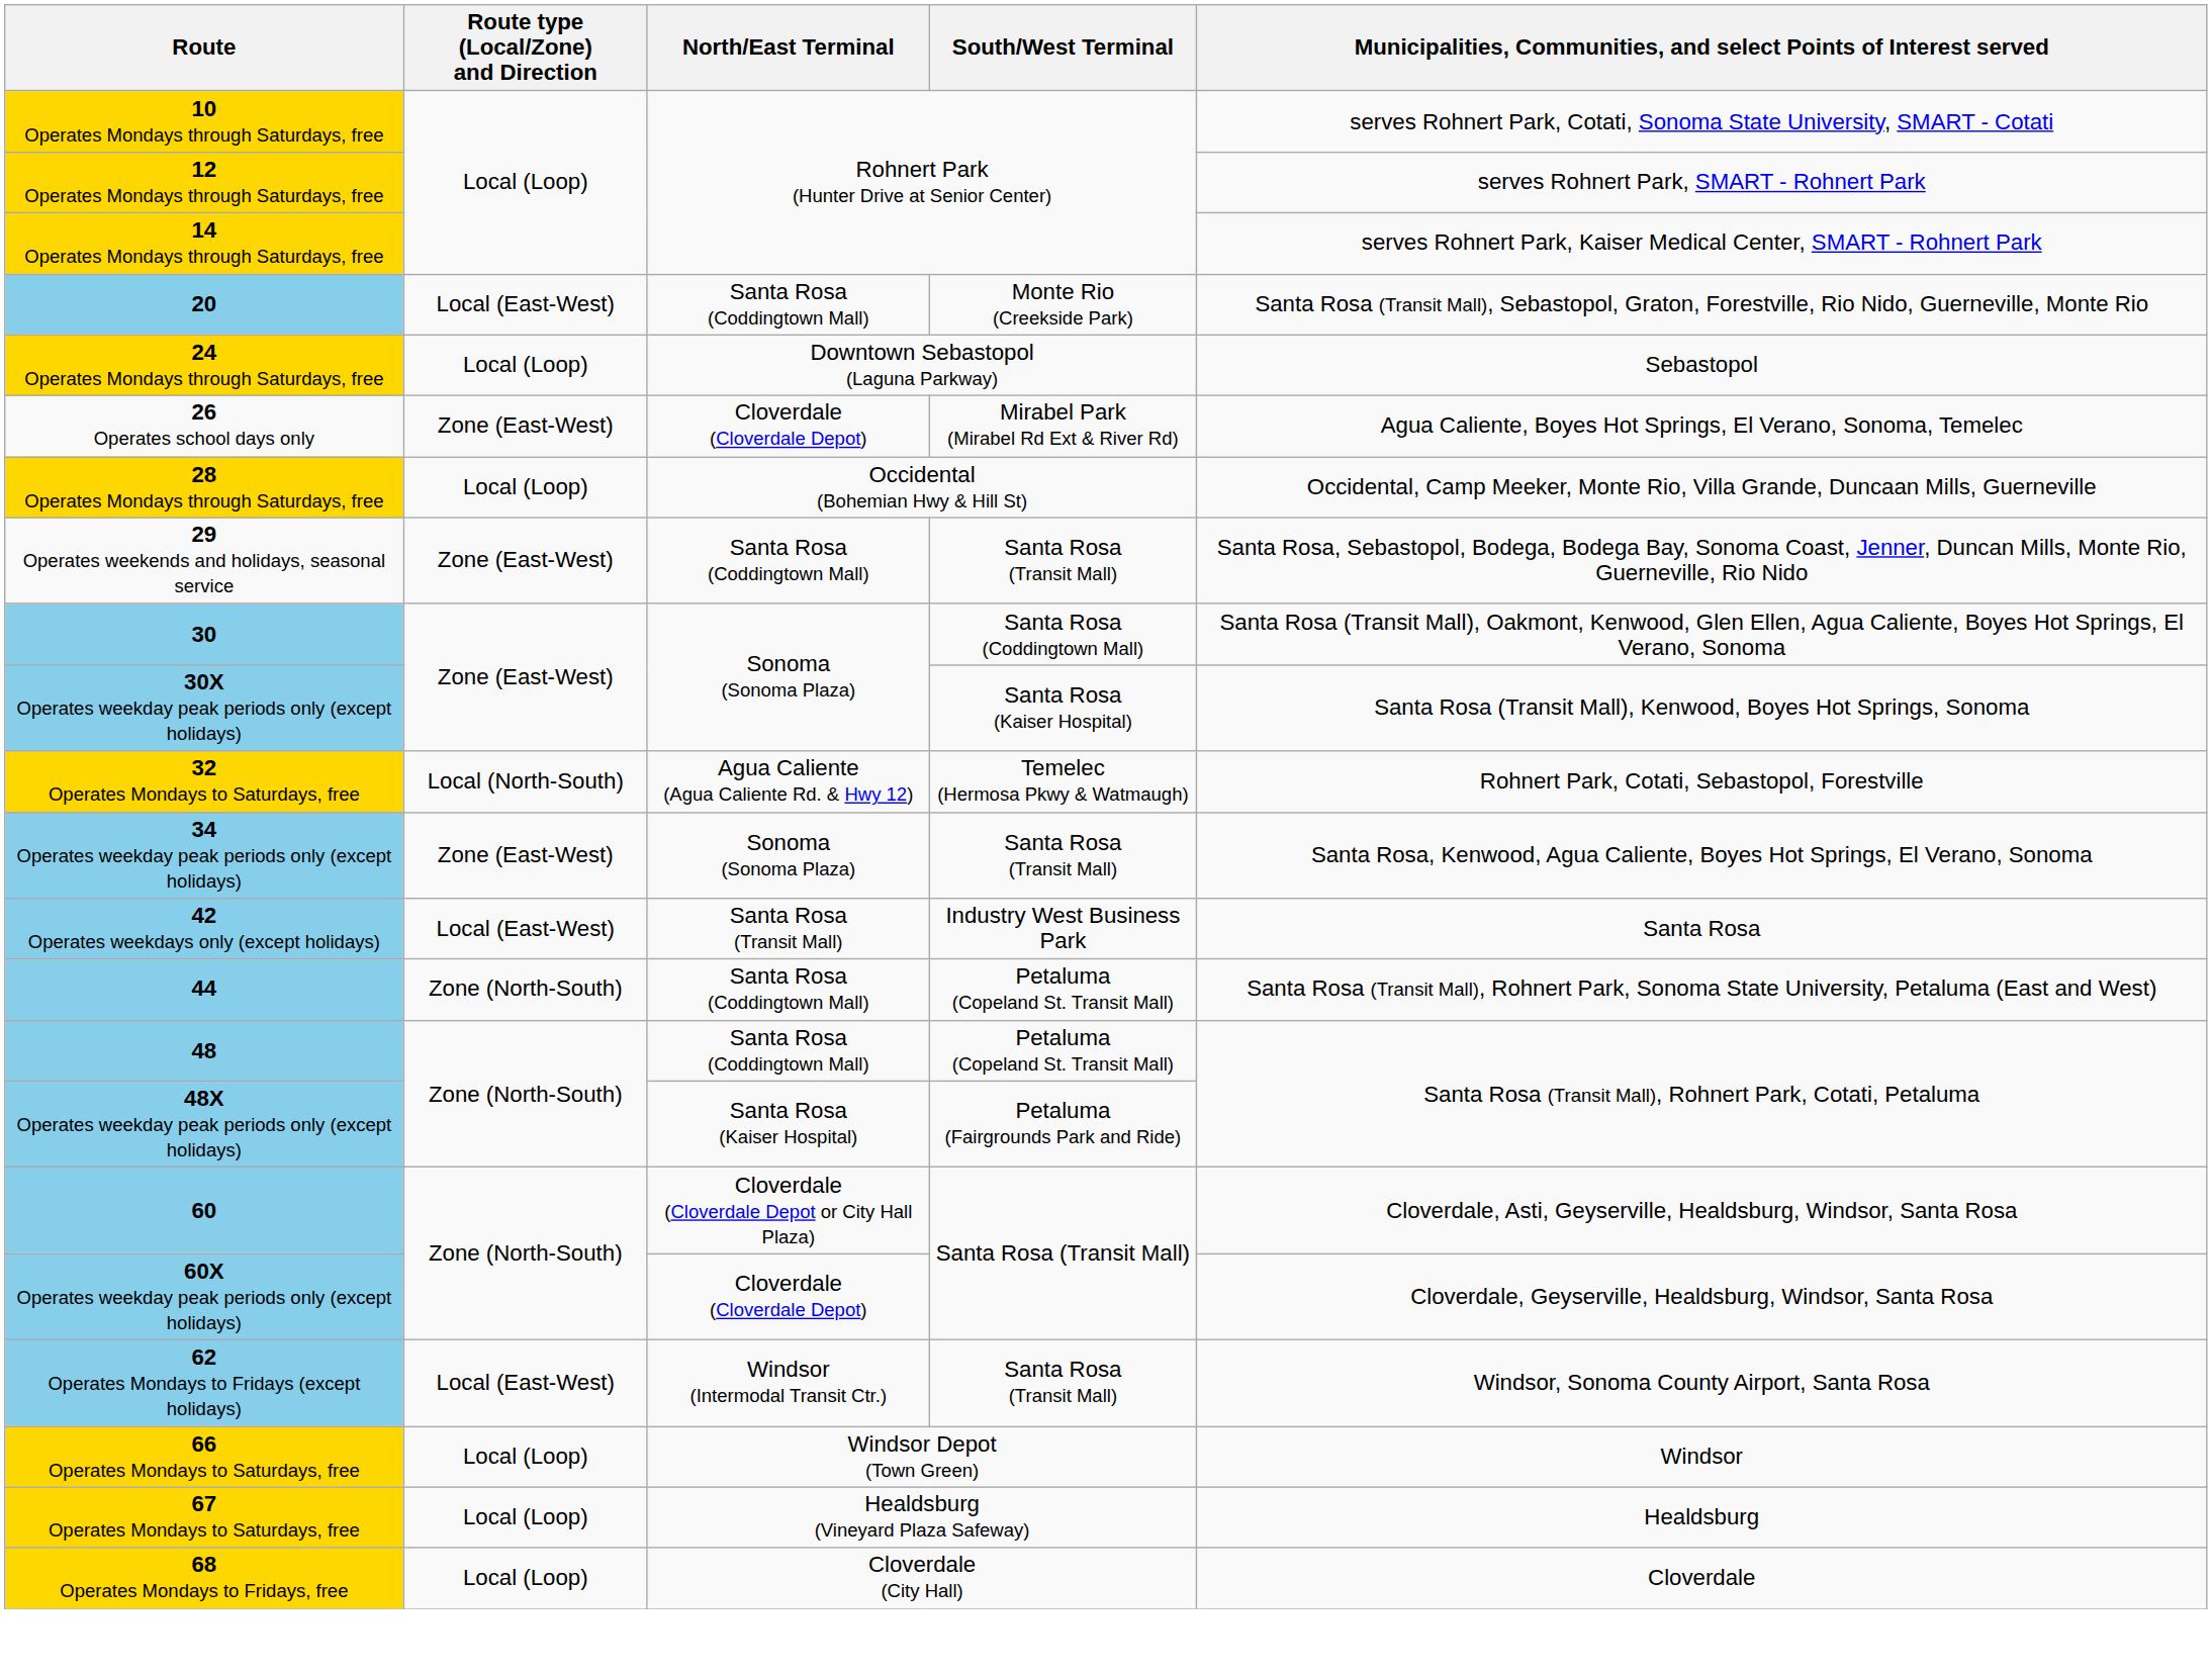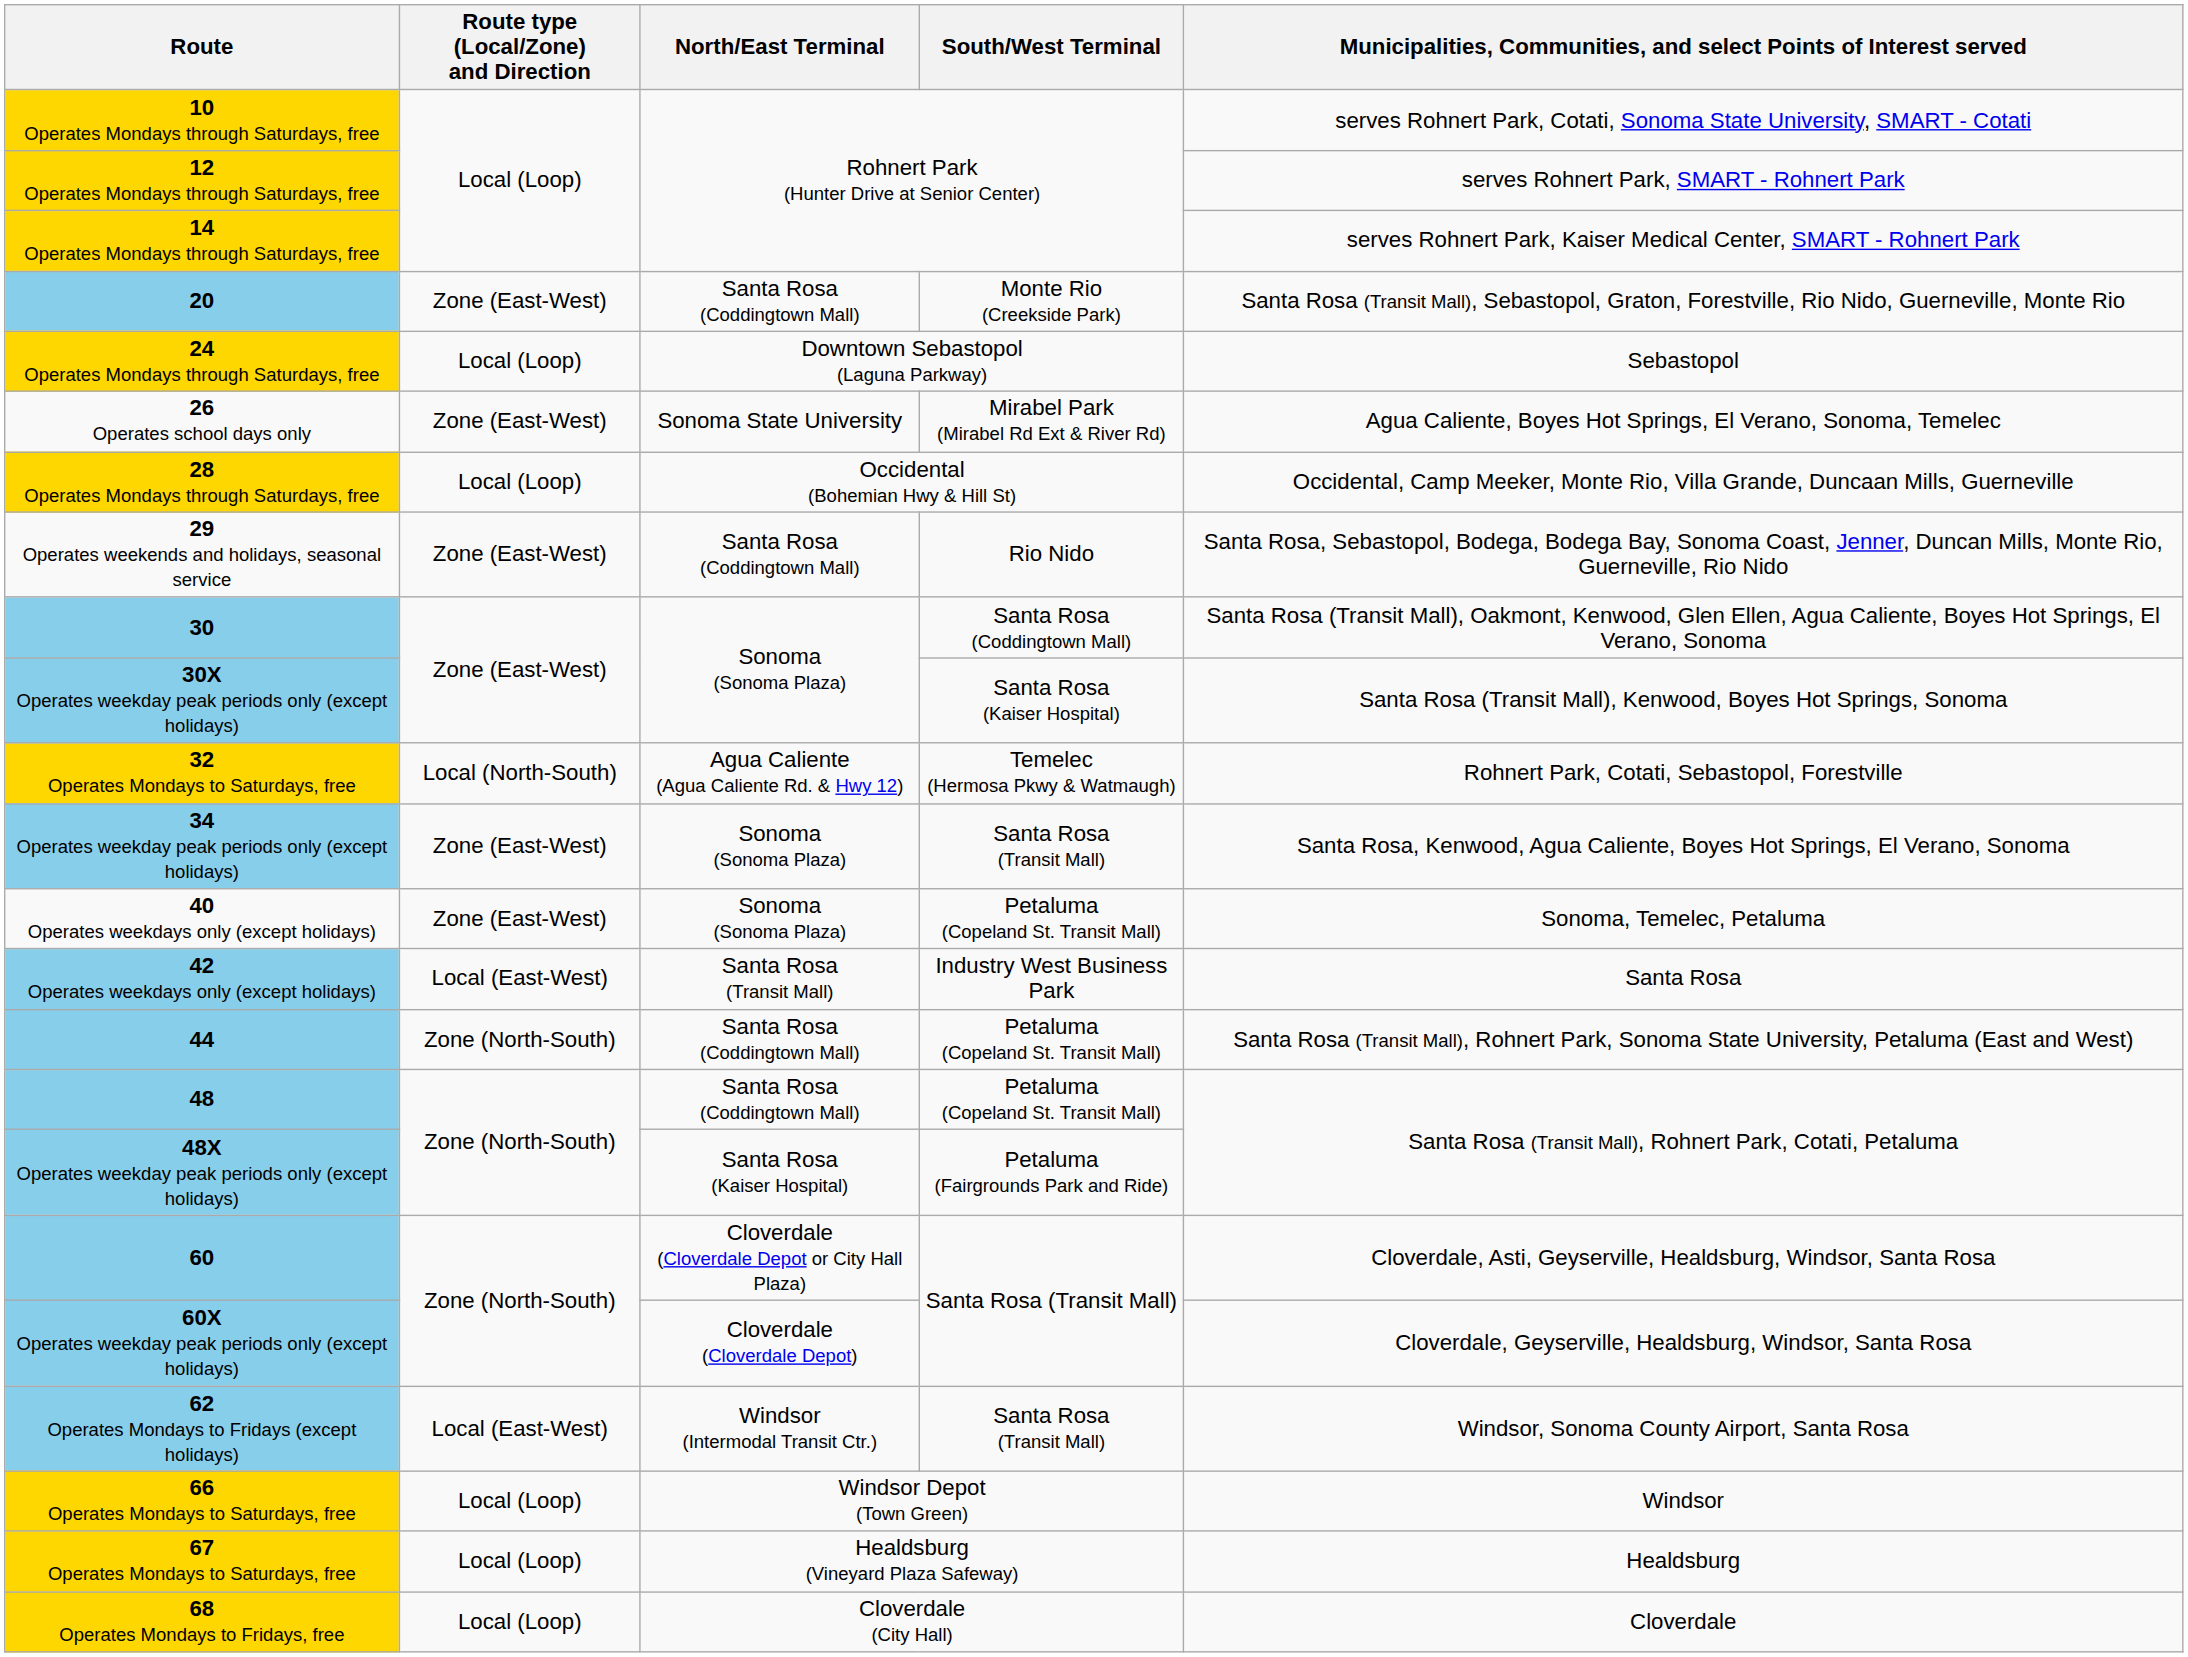20 | Route type (Local/Zone) and Direction: Local (East-West) -> Zone (East-West)
26 Operates school days only | North/East Terminal: Cloverdale (Cloverdale Depot) -> Sonoma State University
29 Operates weekends and holidays, seasonal service | South/West Terminal: Santa Rosa (Transit Mall) -> Rio Nido
+ row: 40 Operates weekdays only (except holidays) | Zone (East-West) | Sonoma (Sonoma Plaza) | Petaluma (Copeland St. Transit Mall) | Sonoma, Temelec, Petaluma
